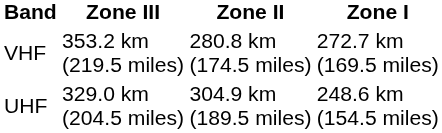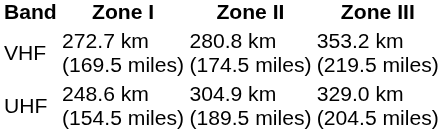columns swapped: Zone I <-> Zone III
